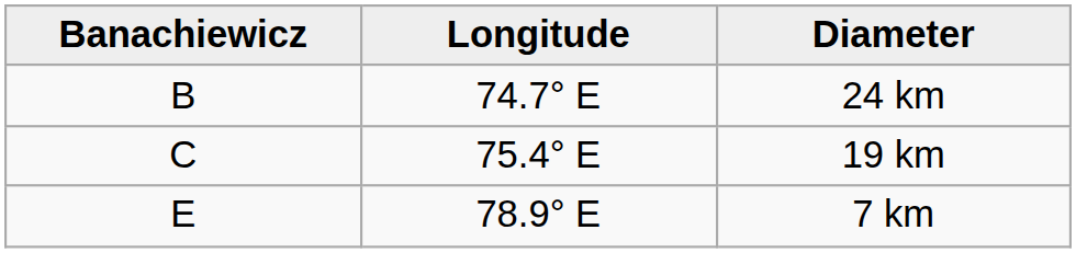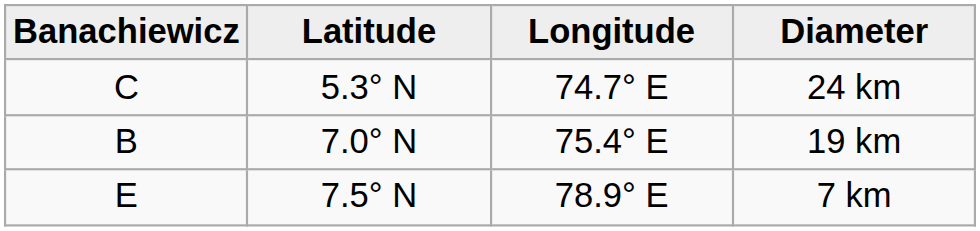+ column: Latitude | 5.3° N | 7.0° N | 7.5° N
24 km | Banachiewicz: B -> C
19 km | Banachiewicz: C -> B
